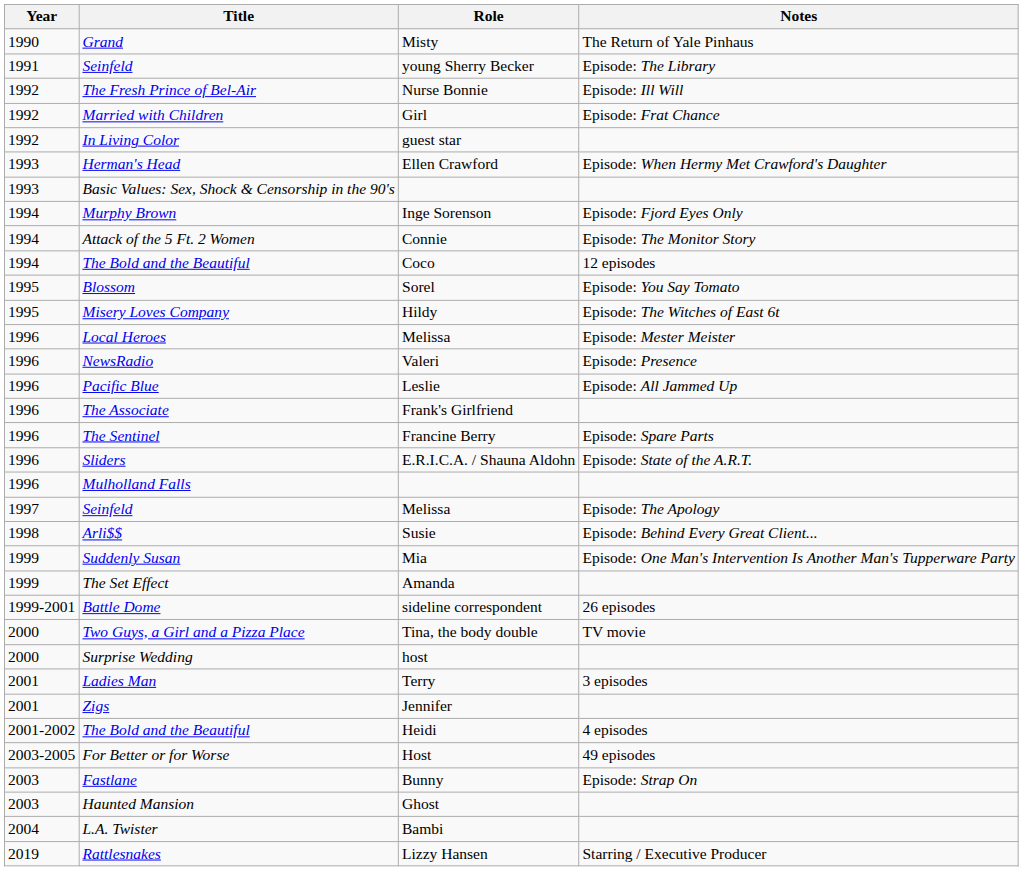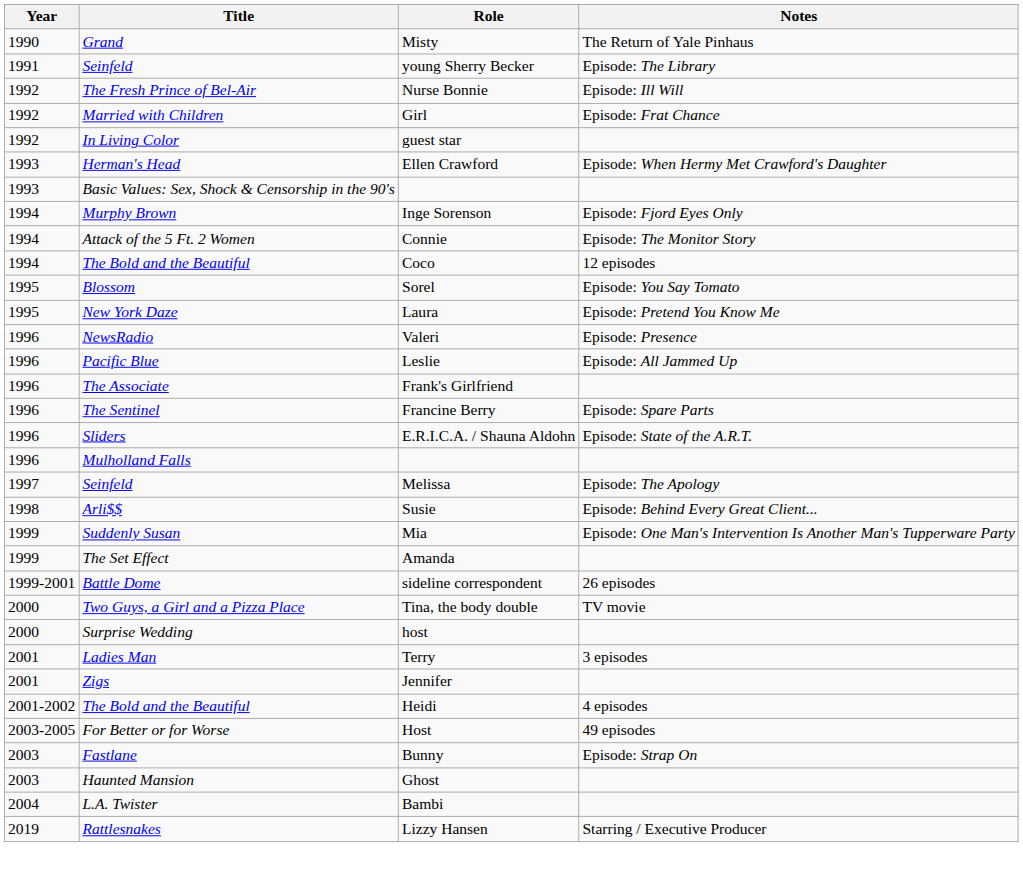+ row: 1995 | New York Daze | Laura | Episode: Pretend You Know Me
- row: 1995 | Misery Loves Company | Hildy | Episode: The Witches of East 6t
- row: 1996 | Local Heroes | Melissa | Episode: Mester Meister
